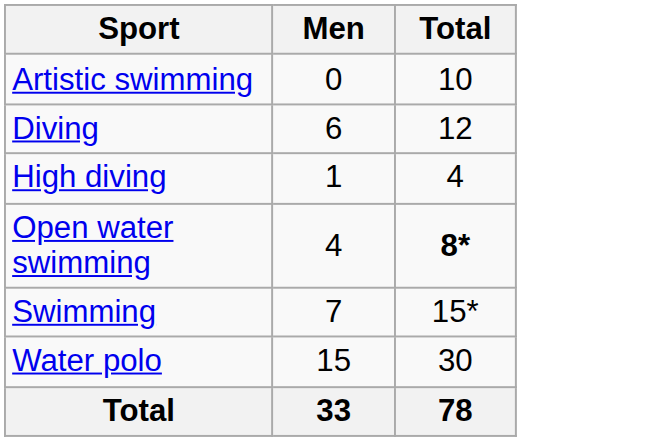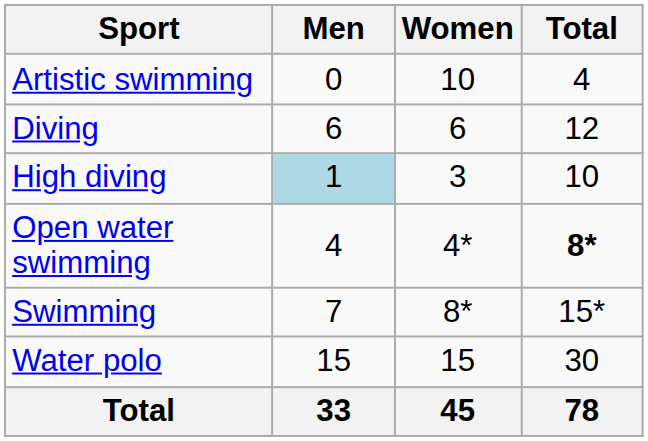+ column: Women | 10 | 6 | 3 | 4* | 8* | 15 | 45
Artistic swimming | Total: 10 -> 4
High diving | Men: no background -> lightblue background
High diving | Total: 4 -> 10
